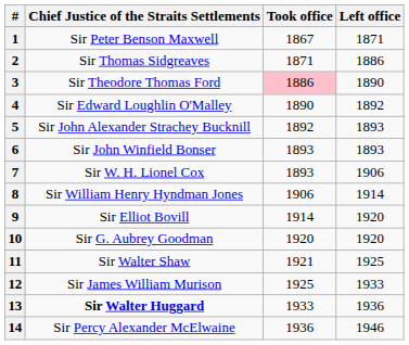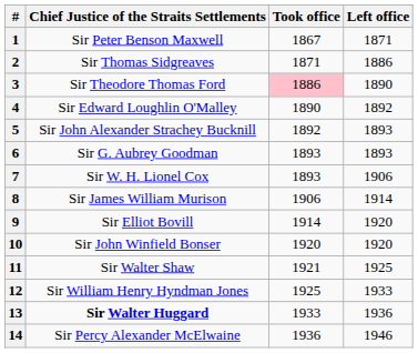6 | Chief Justice of the Straits Settlements: Sir John Winfield Bonser -> Sir G. Aubrey Goodman
8 | Chief Justice of the Straits Settlements: Sir William Henry Hyndman Jones -> Sir James William Murison
10 | Chief Justice of the Straits Settlements: Sir G. Aubrey Goodman -> Sir John Winfield Bonser
12 | Chief Justice of the Straits Settlements: Sir James William Murison -> Sir William Henry Hyndman Jones
